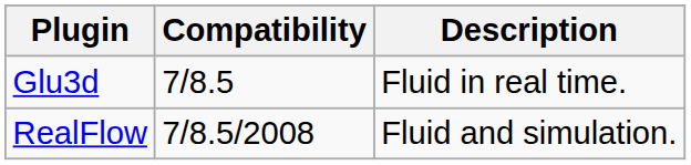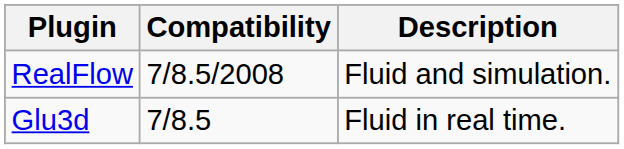rows swapped: Glu3d <-> RealFlow
